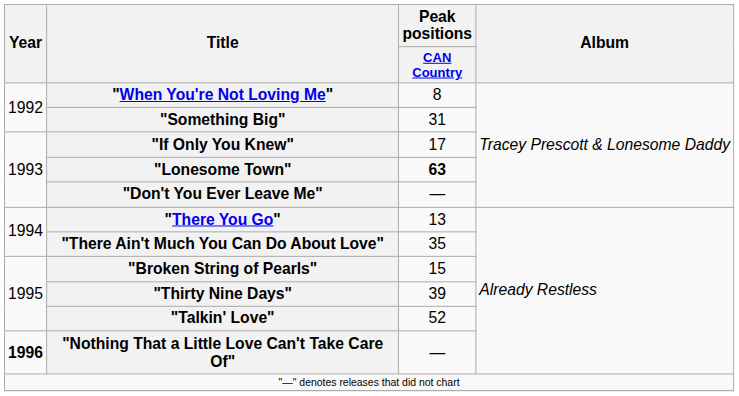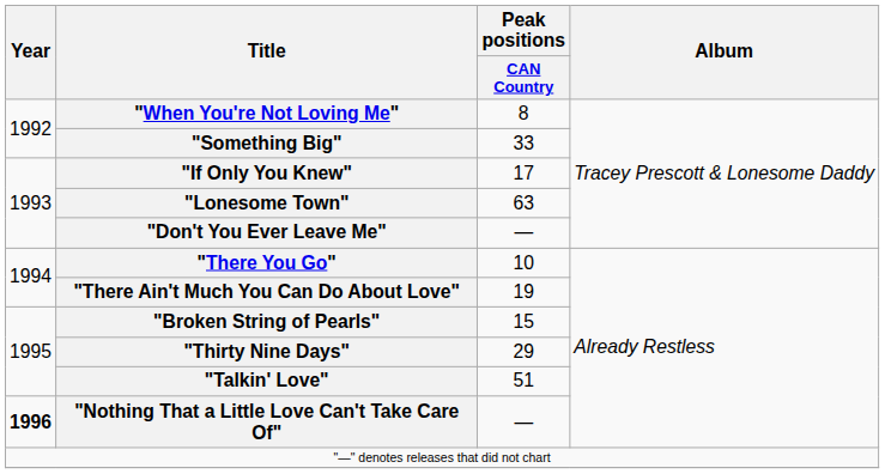"Something Big" | Peak positions / CAN Country: 31 -> 33
"Lonesome Town" | Peak positions / CAN Country: bold -> normal
"There You Go" | Peak positions / CAN Country: 13 -> 10
"There Ain't Much You Can Do About Love" | Peak positions / CAN Country: 35 -> 19
"Thirty Nine Days" | Peak positions / CAN Country: 39 -> 29
"Talkin' Love" | Peak positions / CAN Country: 52 -> 51
